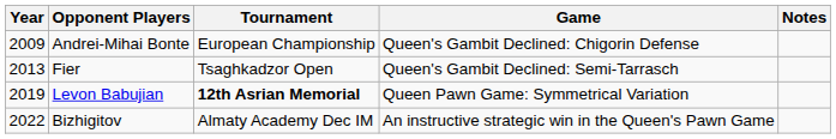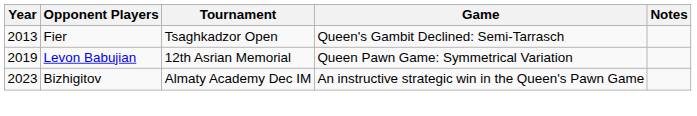- row: 2009 | Andrei-Mihai Bonte | European Championship | Queen's Gambit Declined: Chigorin Defense
Levon Babujian | Tournament: bold -> normal
Bizhigitov | Year: 2022 -> 2023
